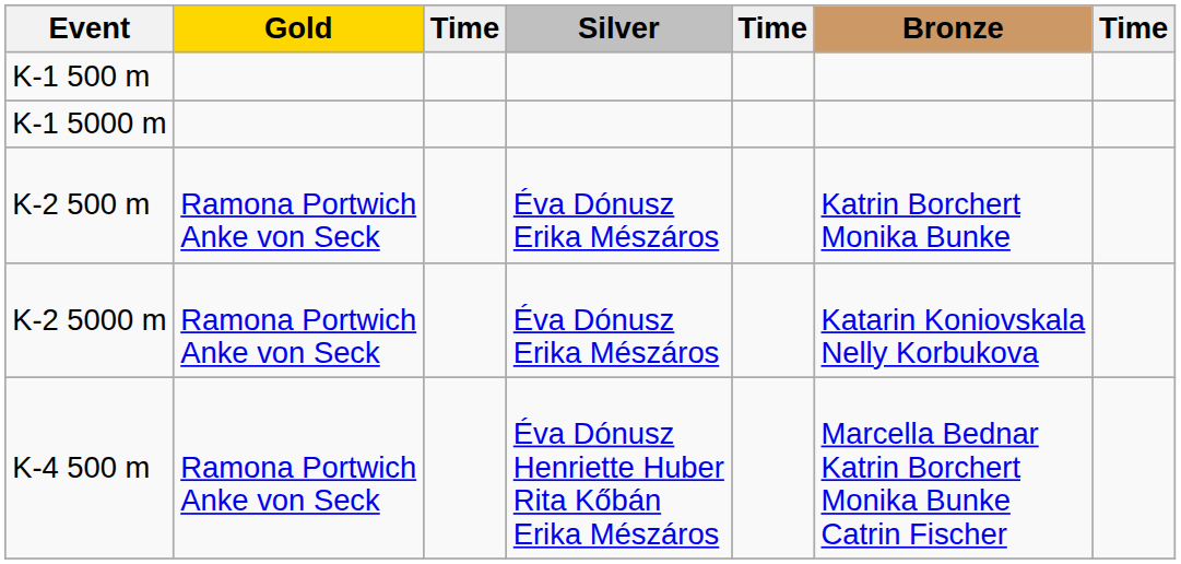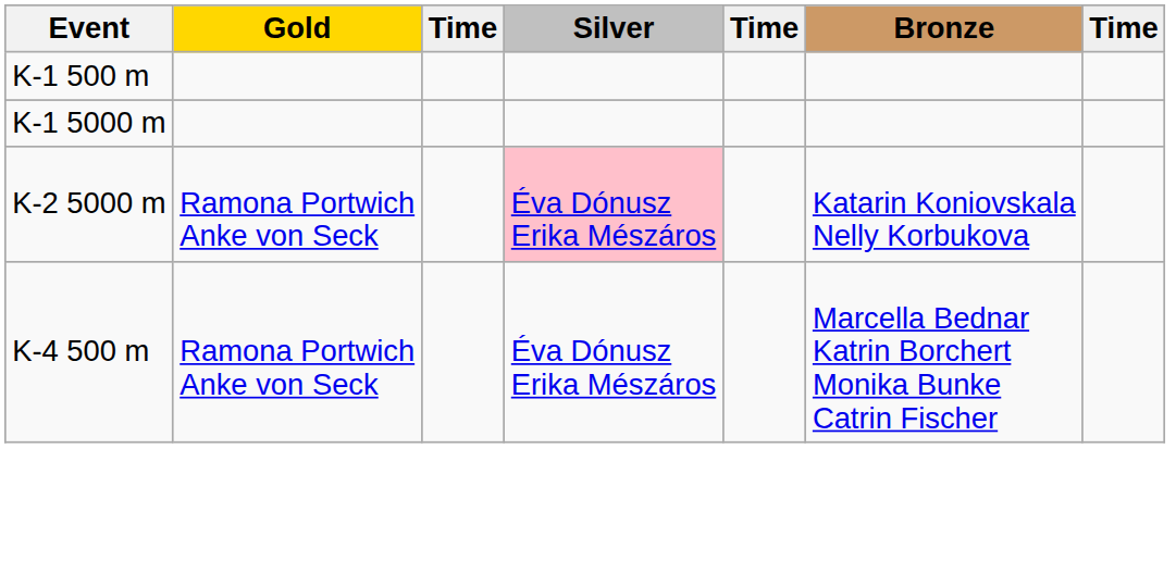- row: K-2 500 m | Ramona Portwich Anke von Seck | Éva Dónusz Erika Mészáros | Katrin Borchert Monika Bunke
K-2 5000 m | Silver: no background -> pink background
K-4 500 m | Silver: Éva Dónusz Henriette Huber Rita Kőbán Erika Mészáros -> Éva Dónusz Erika Mészáros
